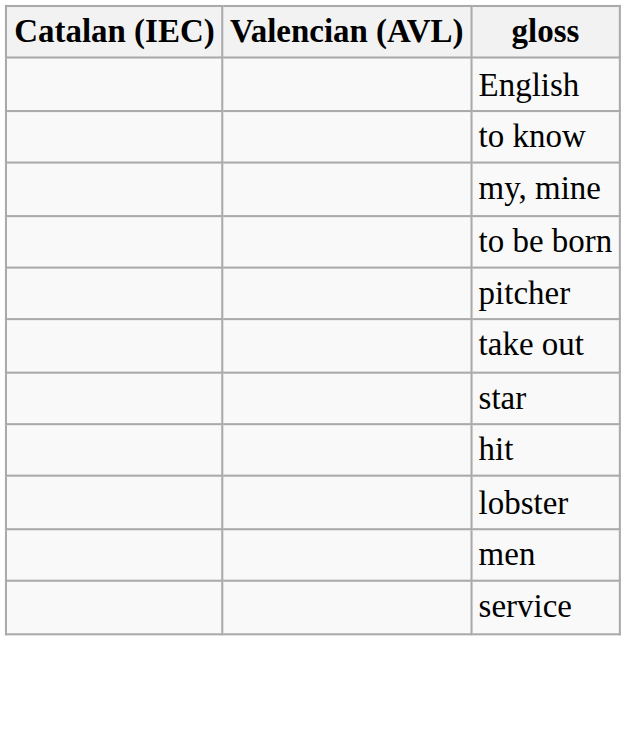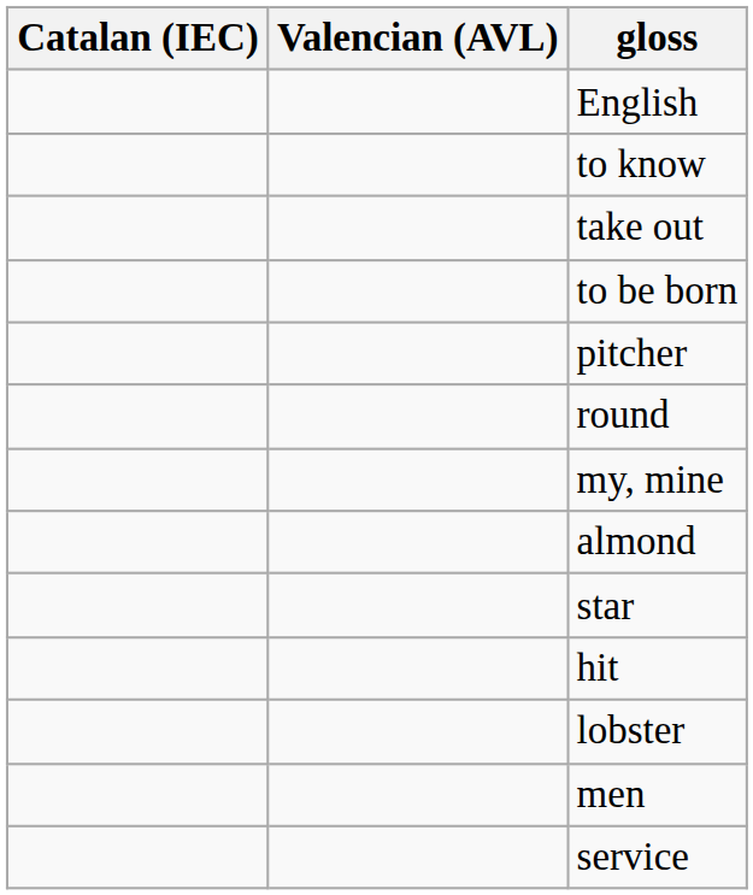rows swapped: take out <-> my, mine
+ row: round
+ row: almond
